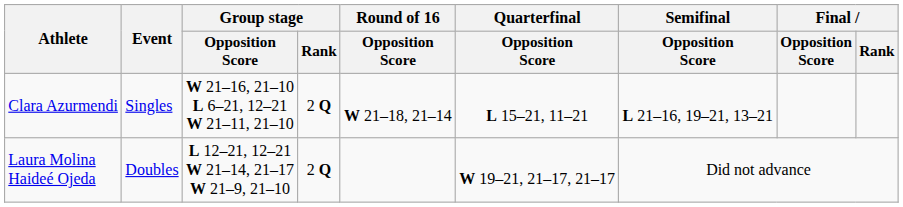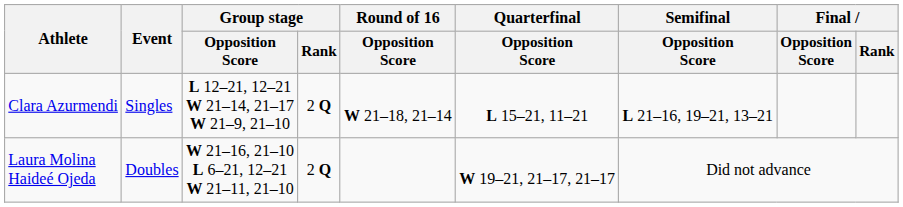Clara Azurmendi | Group stage / Opposition Score: W 21–16, 21–10 L 6–21, 12–21 W 21–11, 21–10 -> L 12–21, 12–21 W 21–14, 21–17 W 21–9, 21–10
Laura Molina Haideé Ojeda | Group stage / Opposition Score: L 12–21, 12–21 W 21–14, 21–17 W 21–9, 21–10 -> W 21–16, 21–10 L 6–21, 12–21 W 21–11, 21–10
